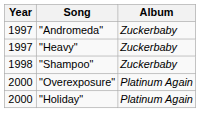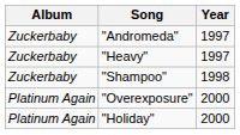columns swapped: Year <-> Album
